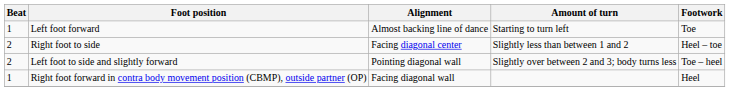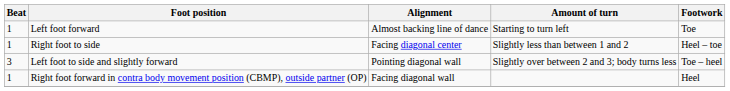Right foot to side | Beat: 2 -> 1
Left foot to side and slightly forward | Beat: 2 -> 3
